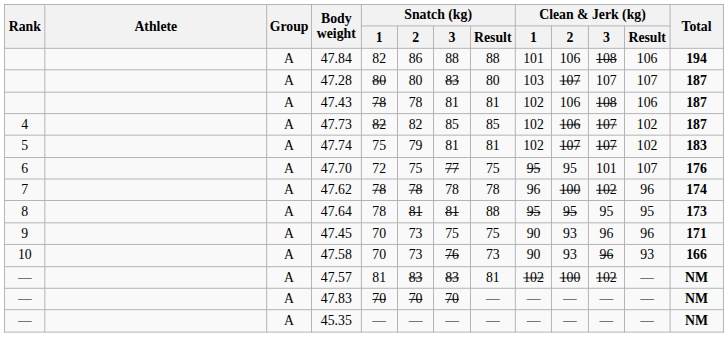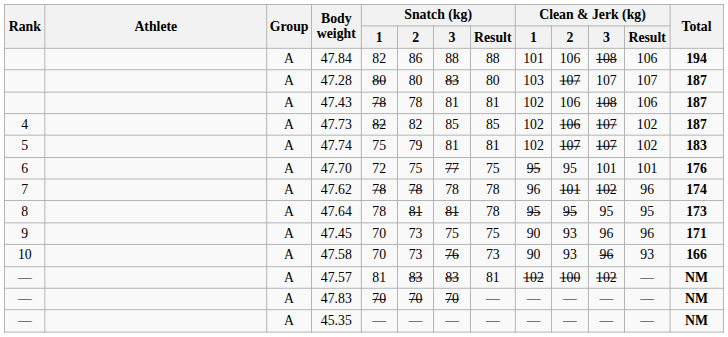47.70 | Clean & Jerk (kg) / Result: 107 -> 101
47.62 | Clean & Jerk (kg) / 2: 100 -> 101
47.64 | Snatch (kg) / Result: 88 -> 78
